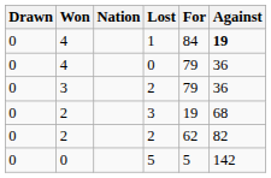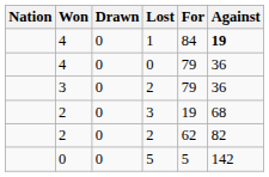columns swapped: Nation <-> Drawn
